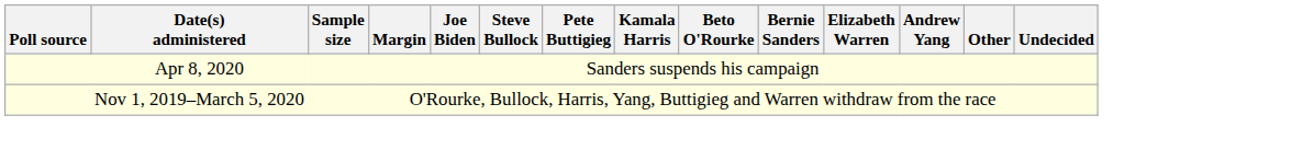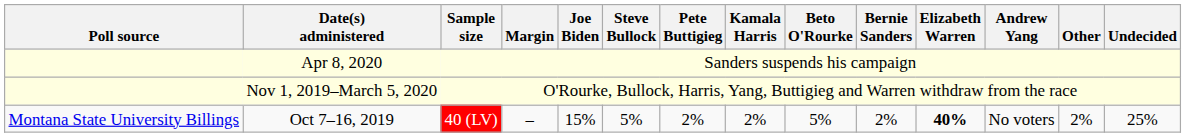+ row: Montana State University Billings | Oct 7–16, 2019 | 40 (LV) | – | 15% | 5% | 2% | 2% | 5% | 2% | 40% | No voters | 2% | 25%
